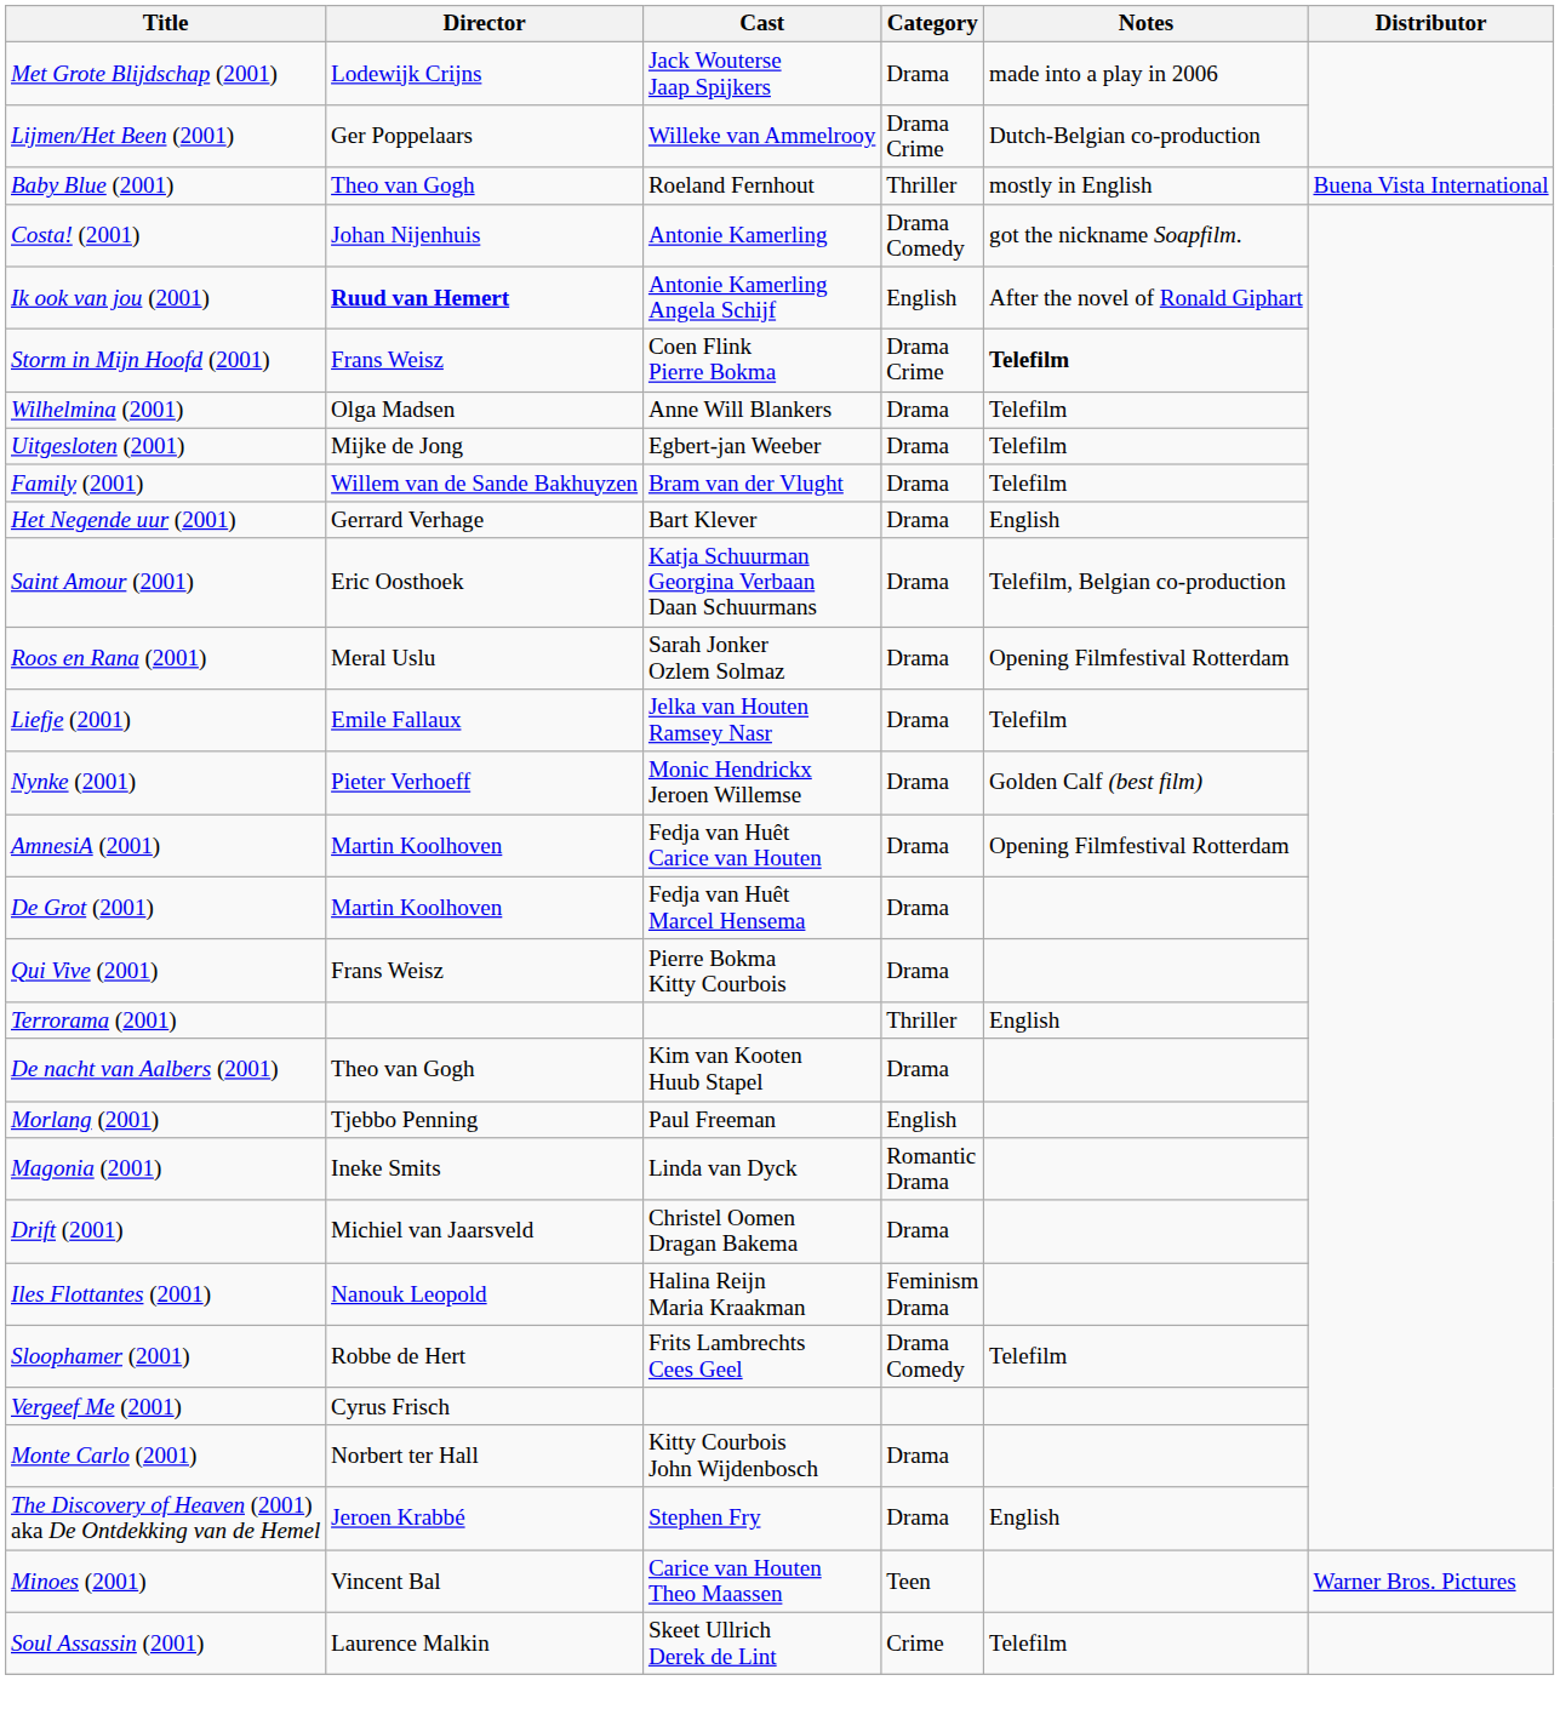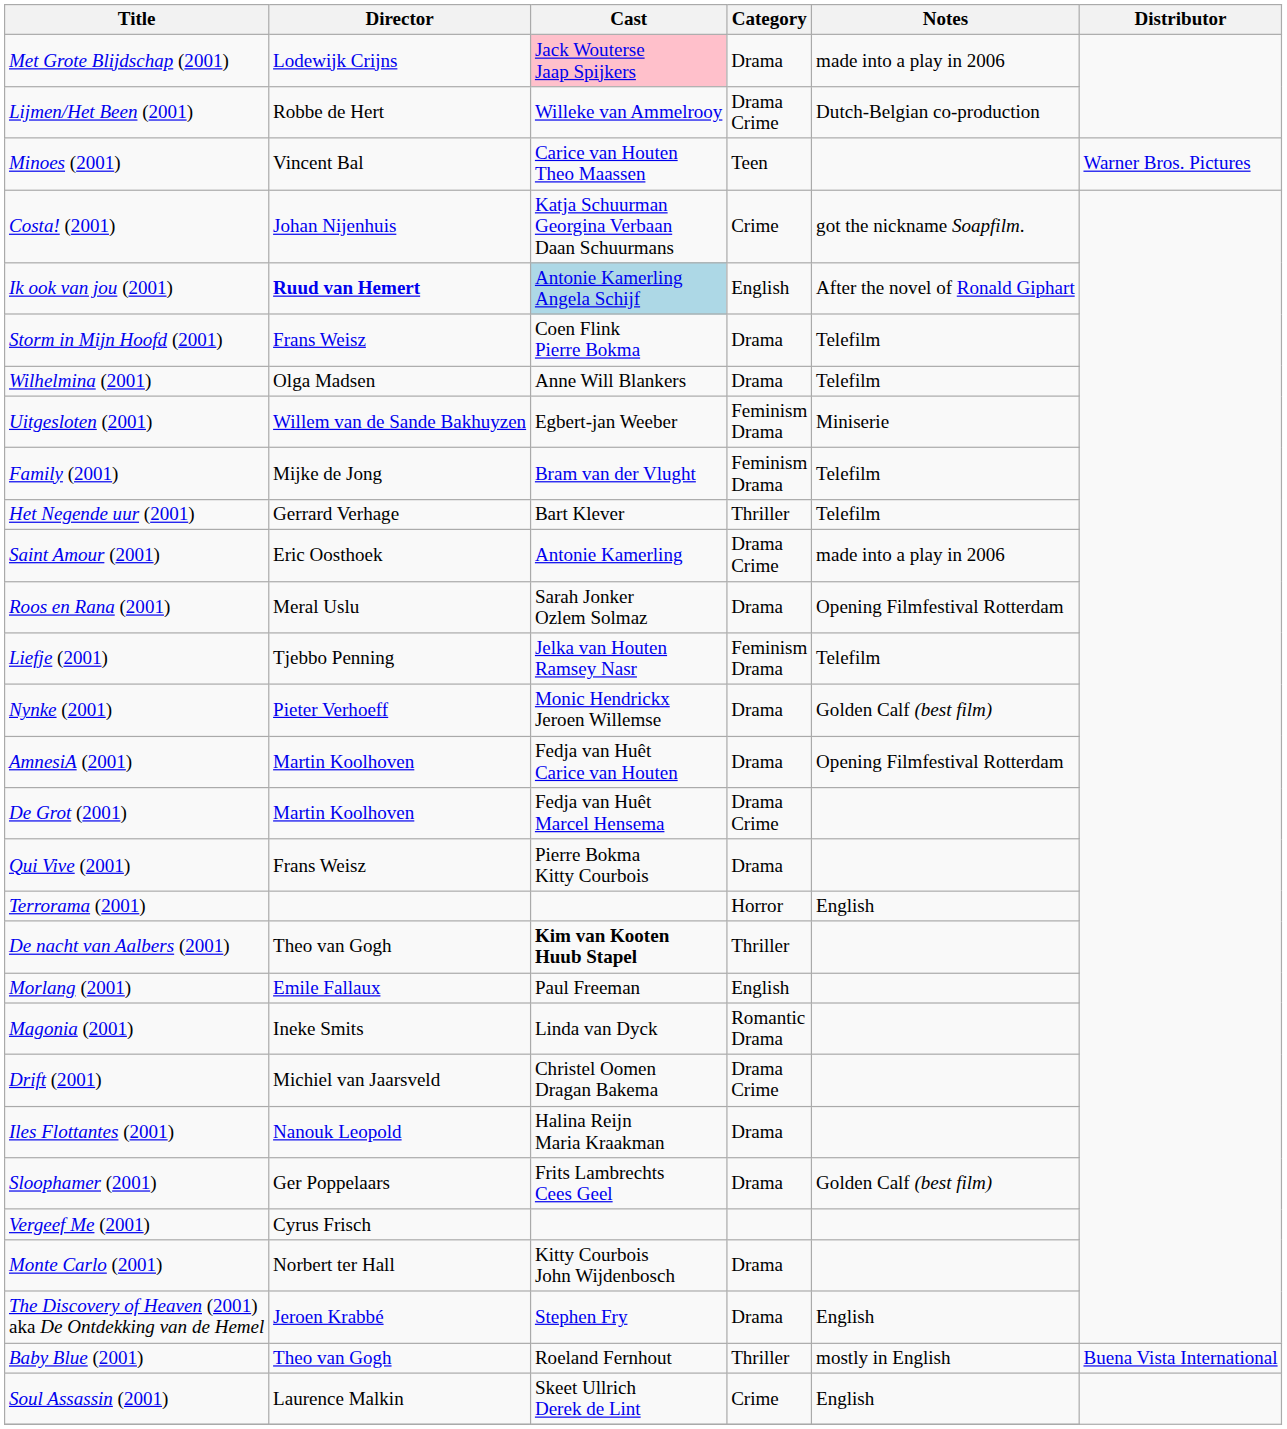Met Grote Blijdschap (2001) | Cast: no background -> pink background
Lijmen/Het Been (2001) | Director: Ger Poppelaars -> Robbe de Hert
rows swapped: Baby Blue (2001) <-> Minoes (2001)
Costa! (2001) | Cast: Antonie Kamerling -> Katja Schuurman Georgina Verbaan Daan Schuurmans
Costa! (2001) | Category: Drama Comedy -> Crime
Ik ook van jou (2001) | Cast: no background -> lightblue background
Storm in Mijn Hoofd (2001) | Category: Drama Crime -> Drama
Storm in Mijn Hoofd (2001) | Notes: bold -> normal
Uitgesloten (2001) | Director: Mijke de Jong -> Willem van de Sande Bakhuyzen
Uitgesloten (2001) | Category: Drama -> Feminism Drama
Uitgesloten (2001) | Notes: Telefilm -> Miniserie
Family (2001) | Director: Willem van de Sande Bakhuyzen -> Mijke de Jong
Family (2001) | Category: Drama -> Feminism Drama
Het Negende uur (2001) | Category: Drama -> Thriller
Het Negende uur (2001) | Notes: English -> Telefilm
Saint Amour (2001) | Cast: Katja Schuurman Georgina Verbaan Daan Schuurmans -> Antonie Kamerling
Saint Amour (2001) | Category: Drama -> Drama Crime
Saint Amour (2001) | Notes: Telefilm, Belgian co-production -> made into a play in 2006
Liefje (2001) | Director: Emile Fallaux -> Tjebbo Penning
Liefje (2001) | Category: Drama -> Feminism Drama
De Grot (2001) | Category: Drama -> Drama Crime
Terrorama (2001) | Category: Thriller -> Horror
De nacht van Aalbers (2001) | Cast: normal -> bold
De nacht van Aalbers (2001) | Category: Drama -> Thriller
Morlang (2001) | Director: Tjebbo Penning -> Emile Fallaux
Drift (2001) | Category: Drama -> Drama Crime
Iles Flottantes (2001) | Category: Feminism Drama -> Drama
Sloophamer (2001) | Director: Robbe de Hert -> Ger Poppelaars
Sloophamer (2001) | Category: Drama Comedy -> Drama
Sloophamer (2001) | Notes: Telefilm -> Golden Calf (best film)
Soul Assassin (2001) | Notes: Telefilm -> English
